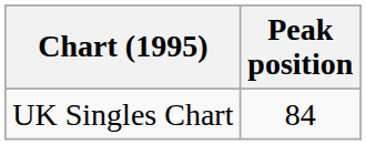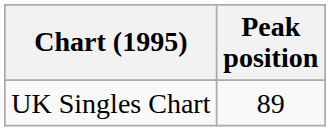UK Singles Chart | Peak position: 84 -> 89
